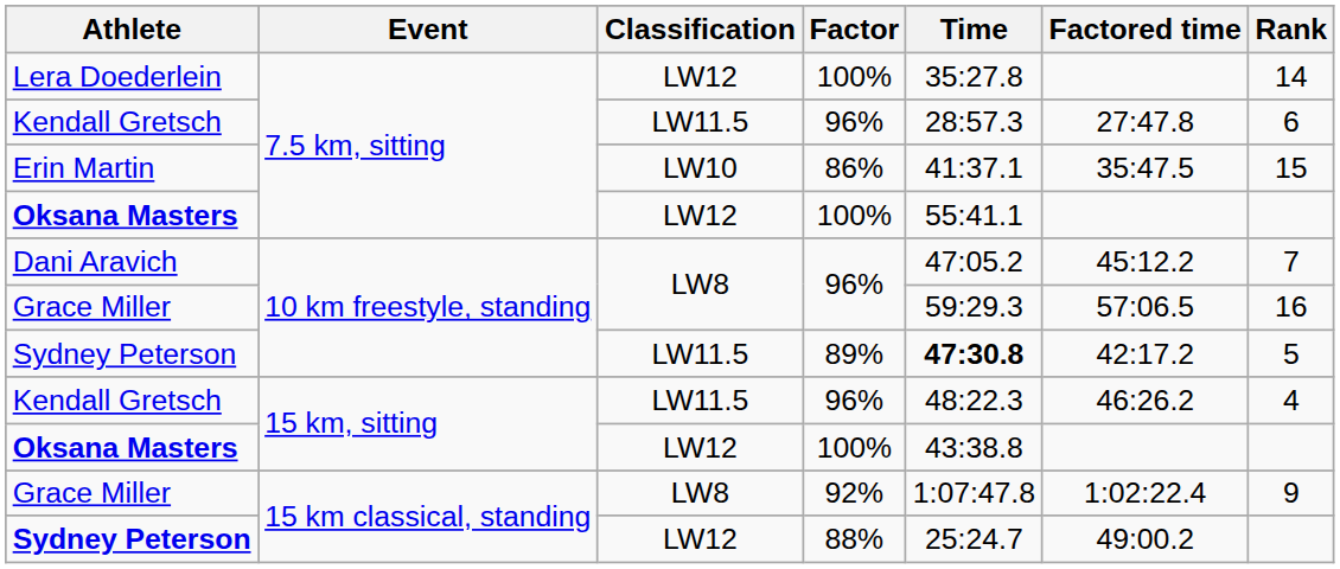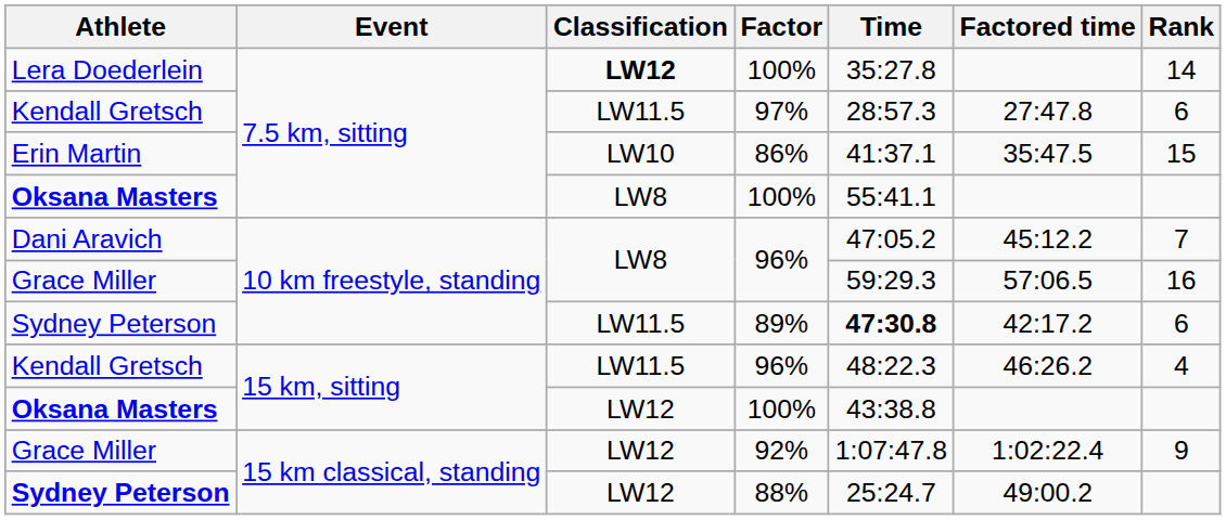Lera Doederlein | Classification: normal -> bold
Kendall Gretsch / 7.5 km, sitting | Factor: 96% -> 97%
Oksana Masters / 7.5 km, sitting | Classification: LW12 -> LW8
Sydney Peterson / 10 km freestyle, standing | Rank: 5 -> 6
Grace Miller / 15 km classical, standing | Classification: LW8 -> LW12
